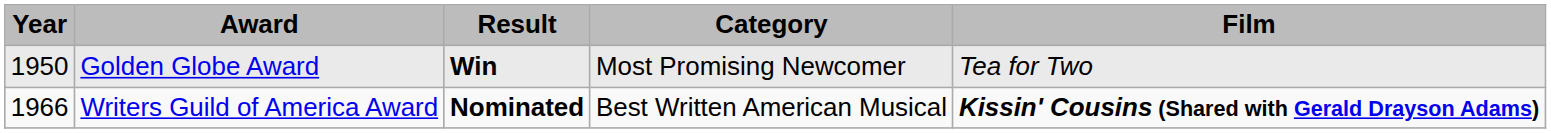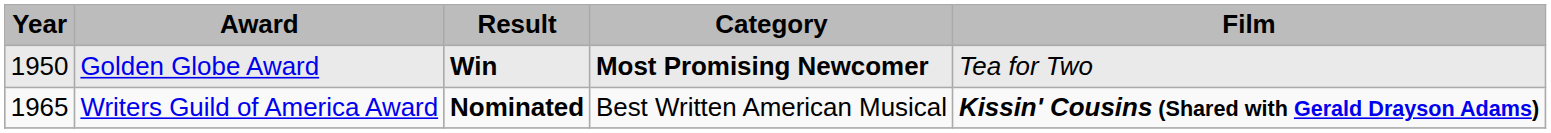Golden Globe Award | Category: normal -> bold
Writers Guild of America Award | Year: 1966 -> 1965
